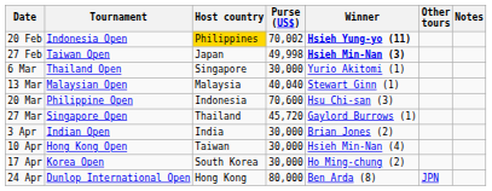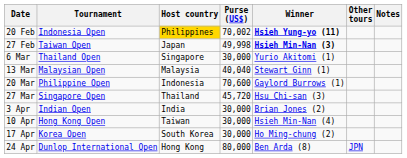20 Mar | Winner: Hsu Chi-san (3) -> Gaylord Burrows (1)
27 Mar | Winner: Gaylord Burrows (1) -> Hsu Chi-san (3)
